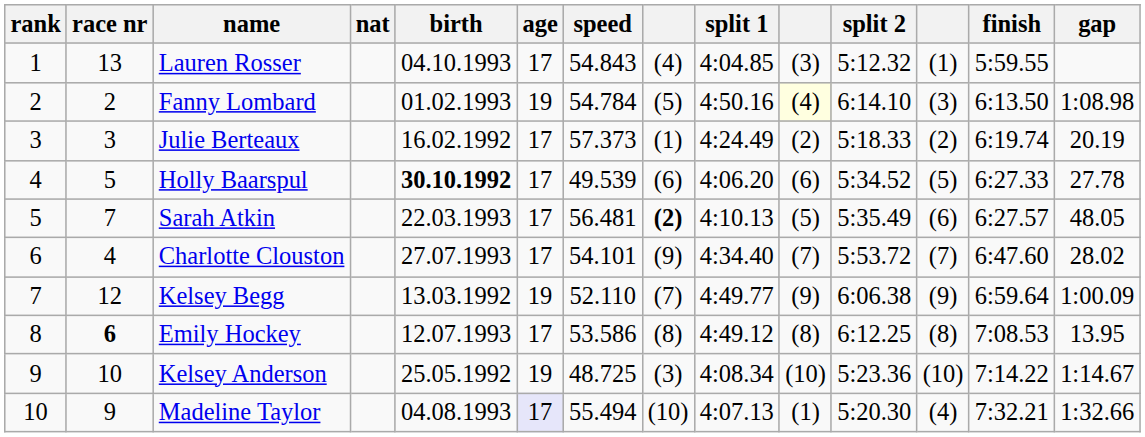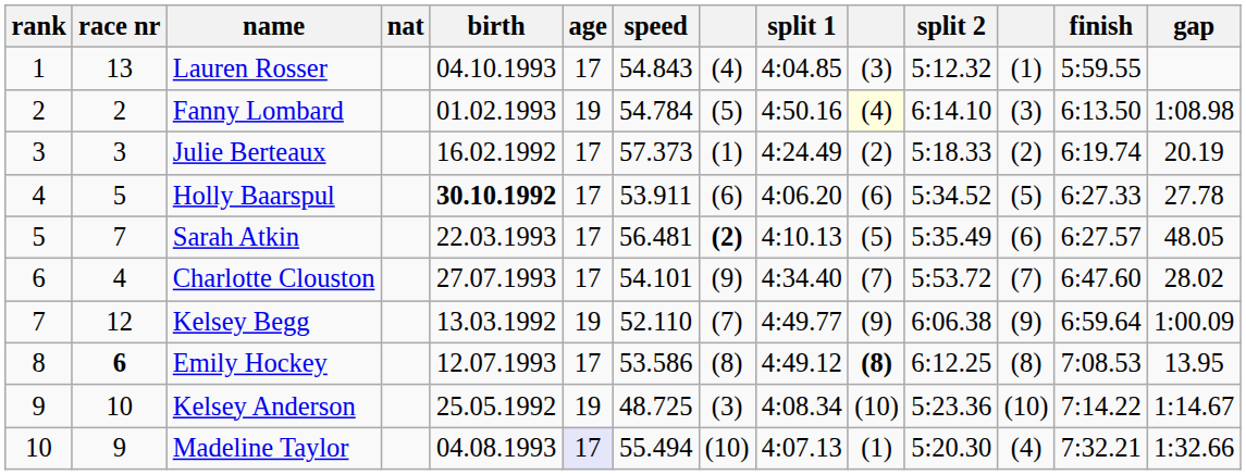Holly Baarspul | speed: 49.539 -> 53.911
Emily Hockey | column 10: normal -> bold
